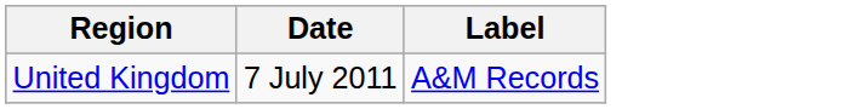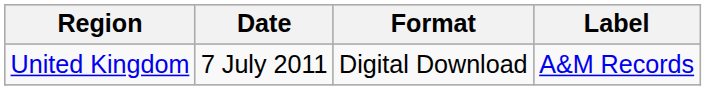+ column: Format | Digital Download
